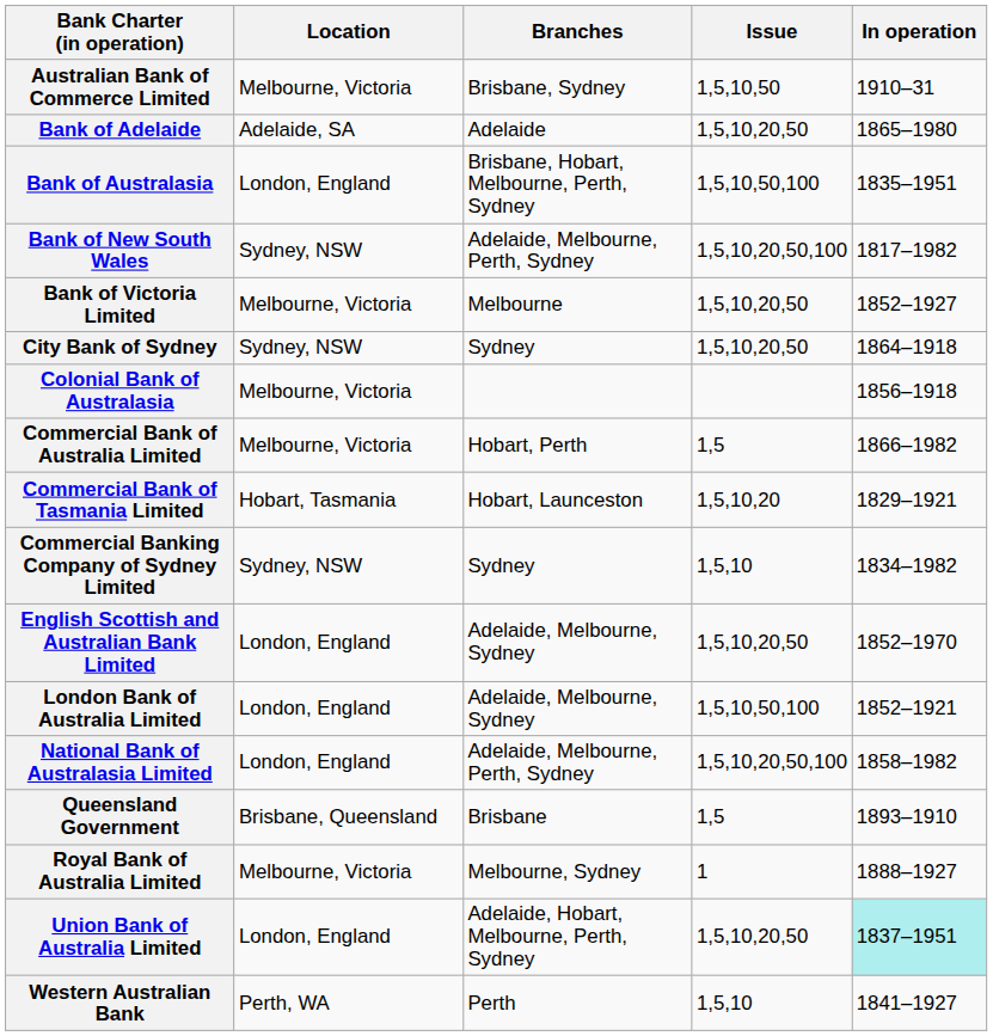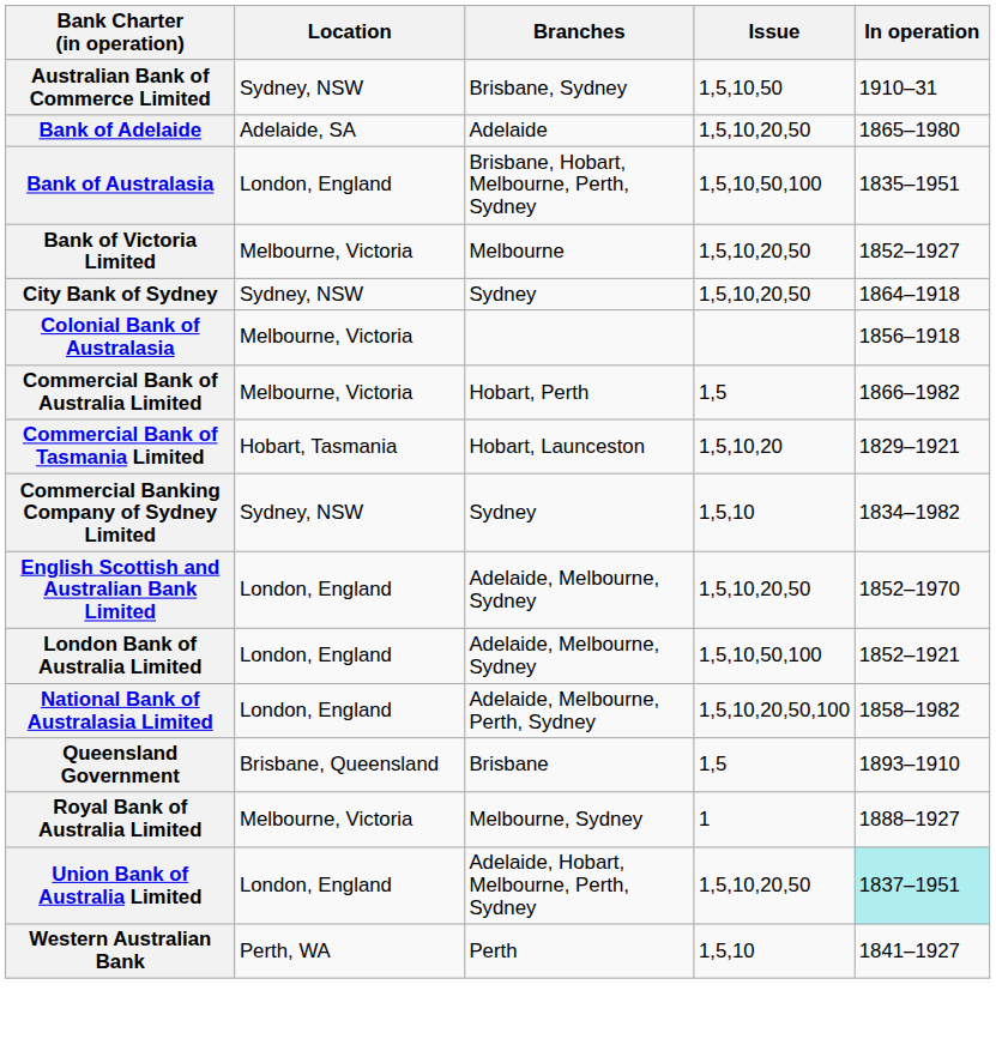Australian Bank of Commerce Limited | Location: Melbourne, Victoria -> Sydney, NSW
- row: Bank of New South Wales | Sydney, NSW | Adelaide, Melbourne, Perth, Sydney | 1,5,10,20,50,100 | 1817–1982
